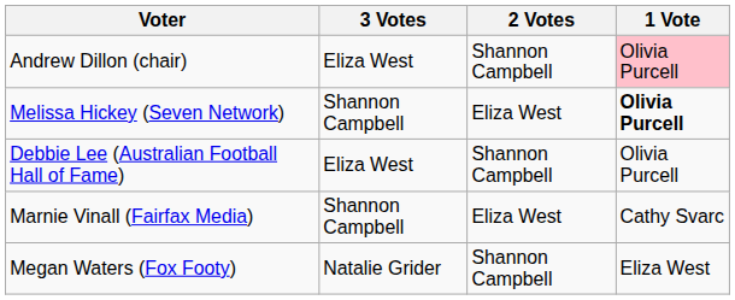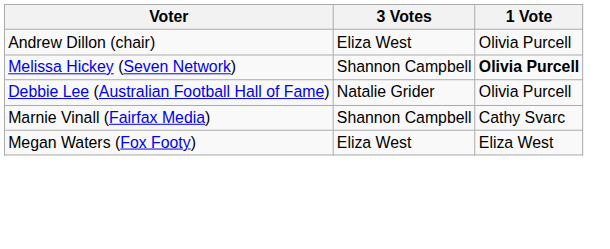- column: 2 Votes | Shannon Campbell | Eliza West | Shannon Campbell | Eliza West | Shannon Campbell
Andrew Dillon (chair) | 1 Vote: pink background -> no background
Debbie Lee (Australian Football Hall of Fame) | 3 Votes: Eliza West -> Natalie Grider
Megan Waters (Fox Footy) | 3 Votes: Natalie Grider -> Eliza West
